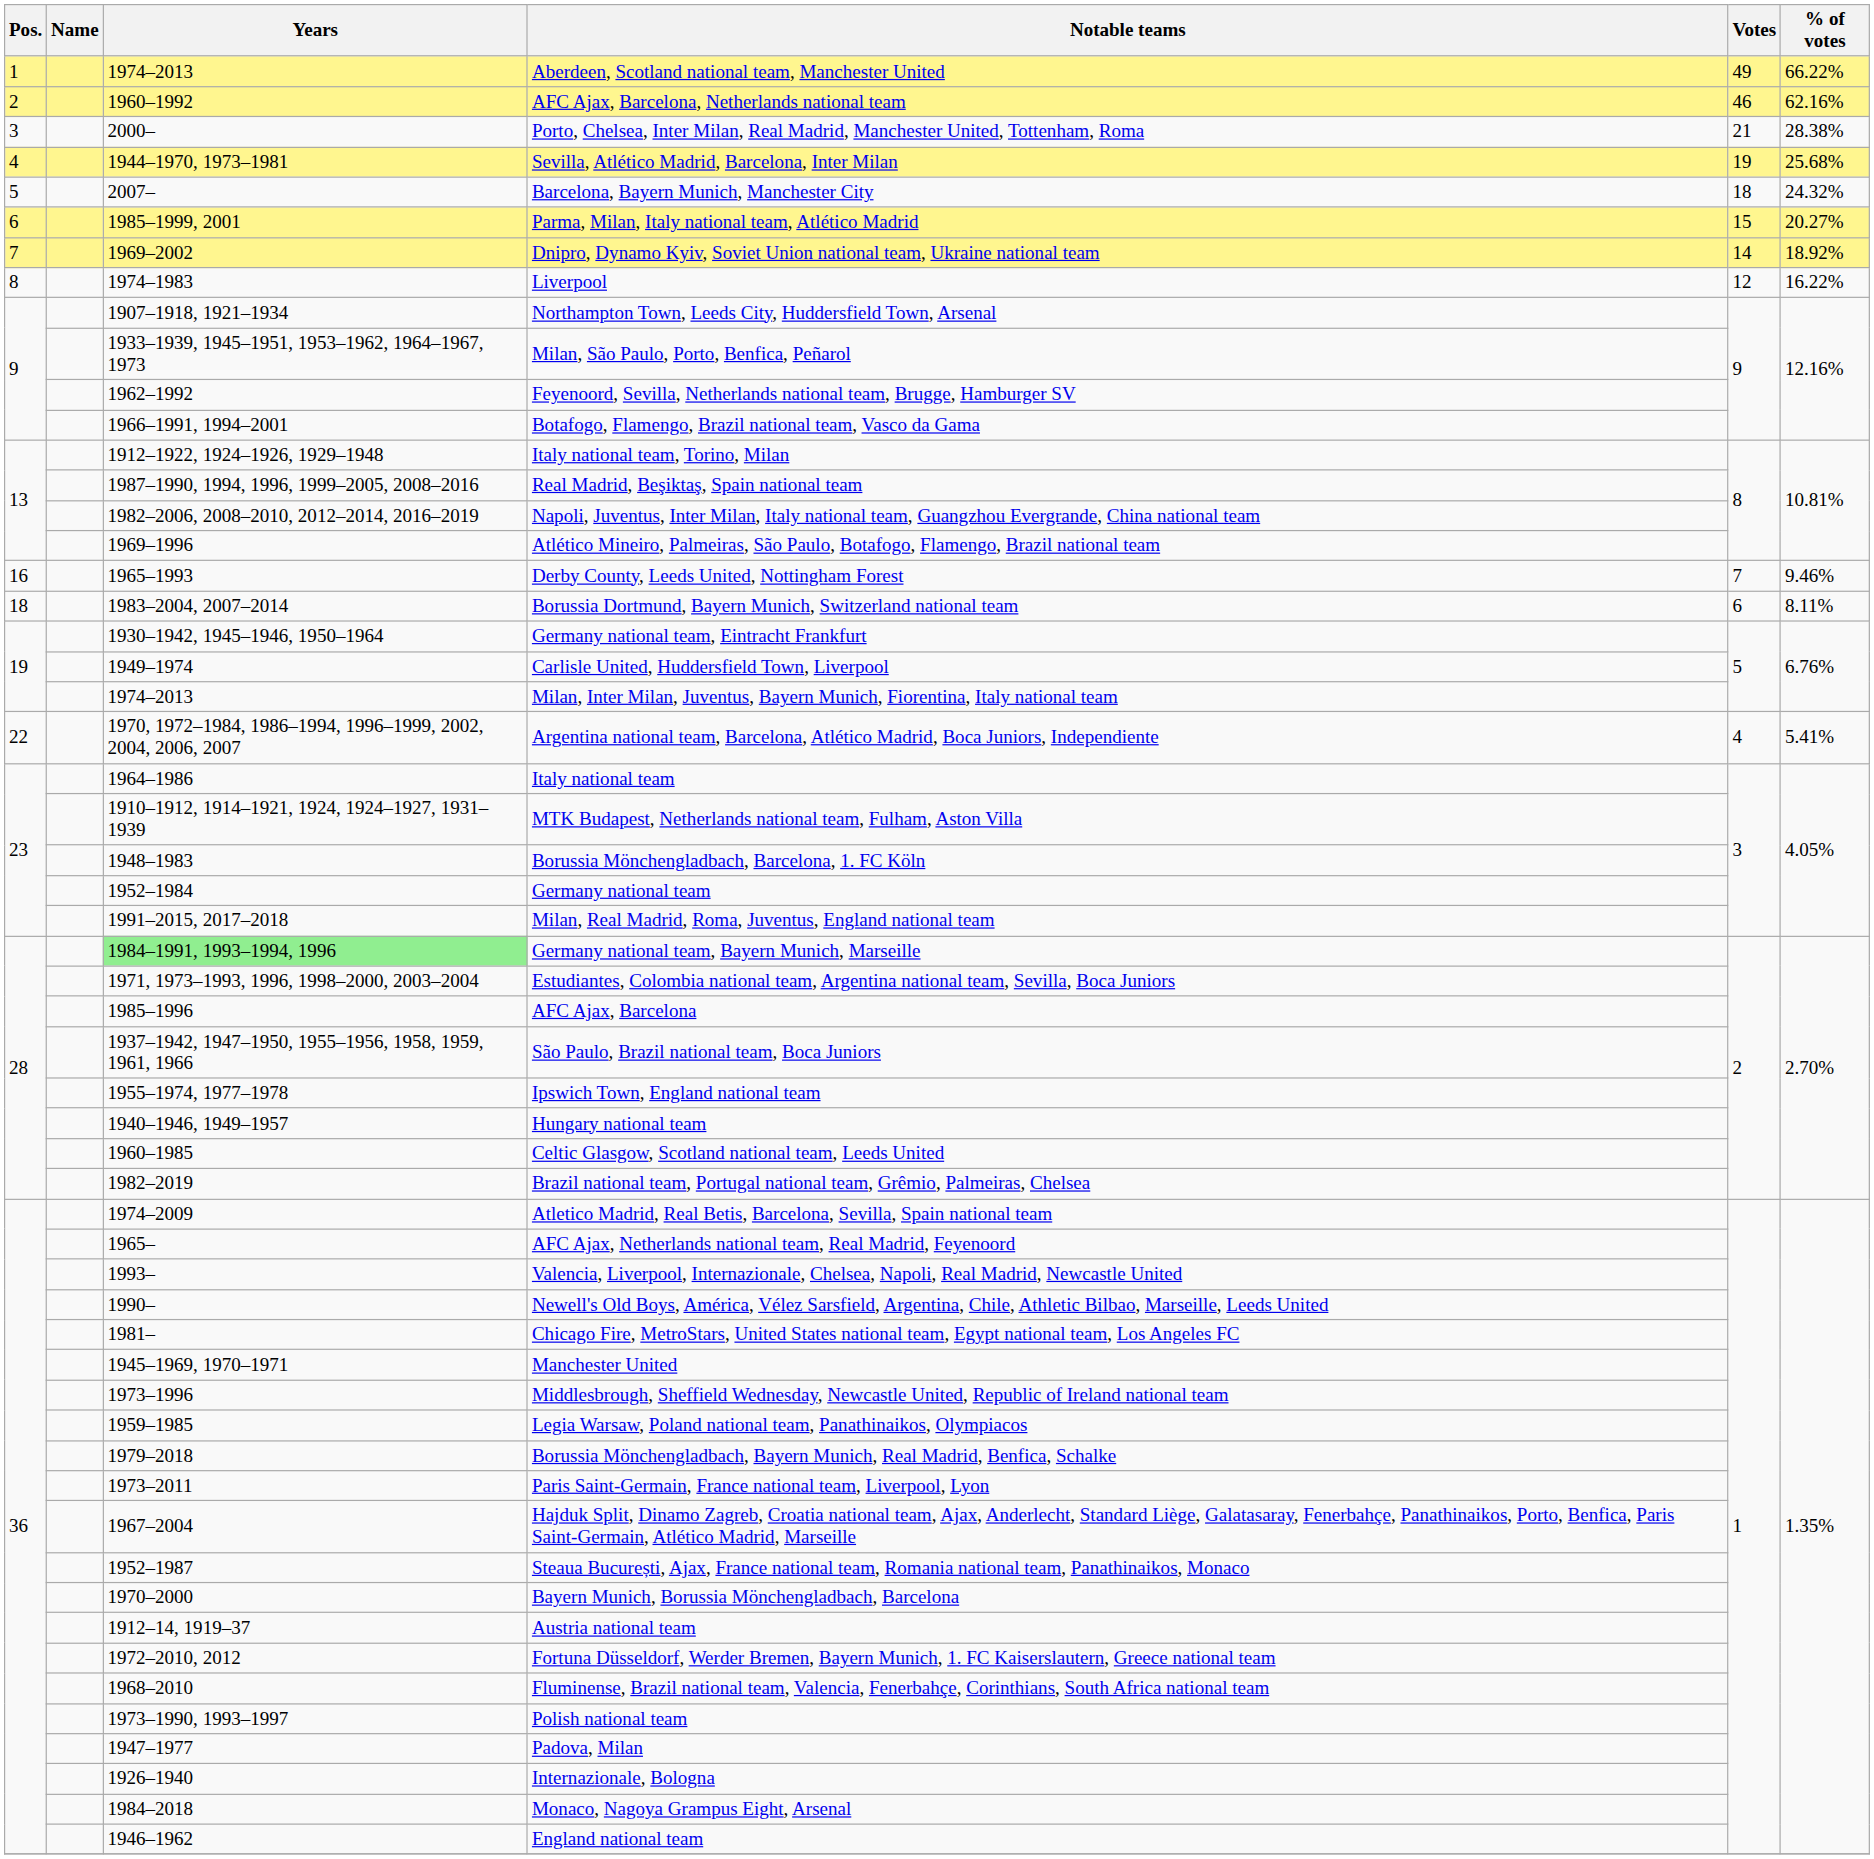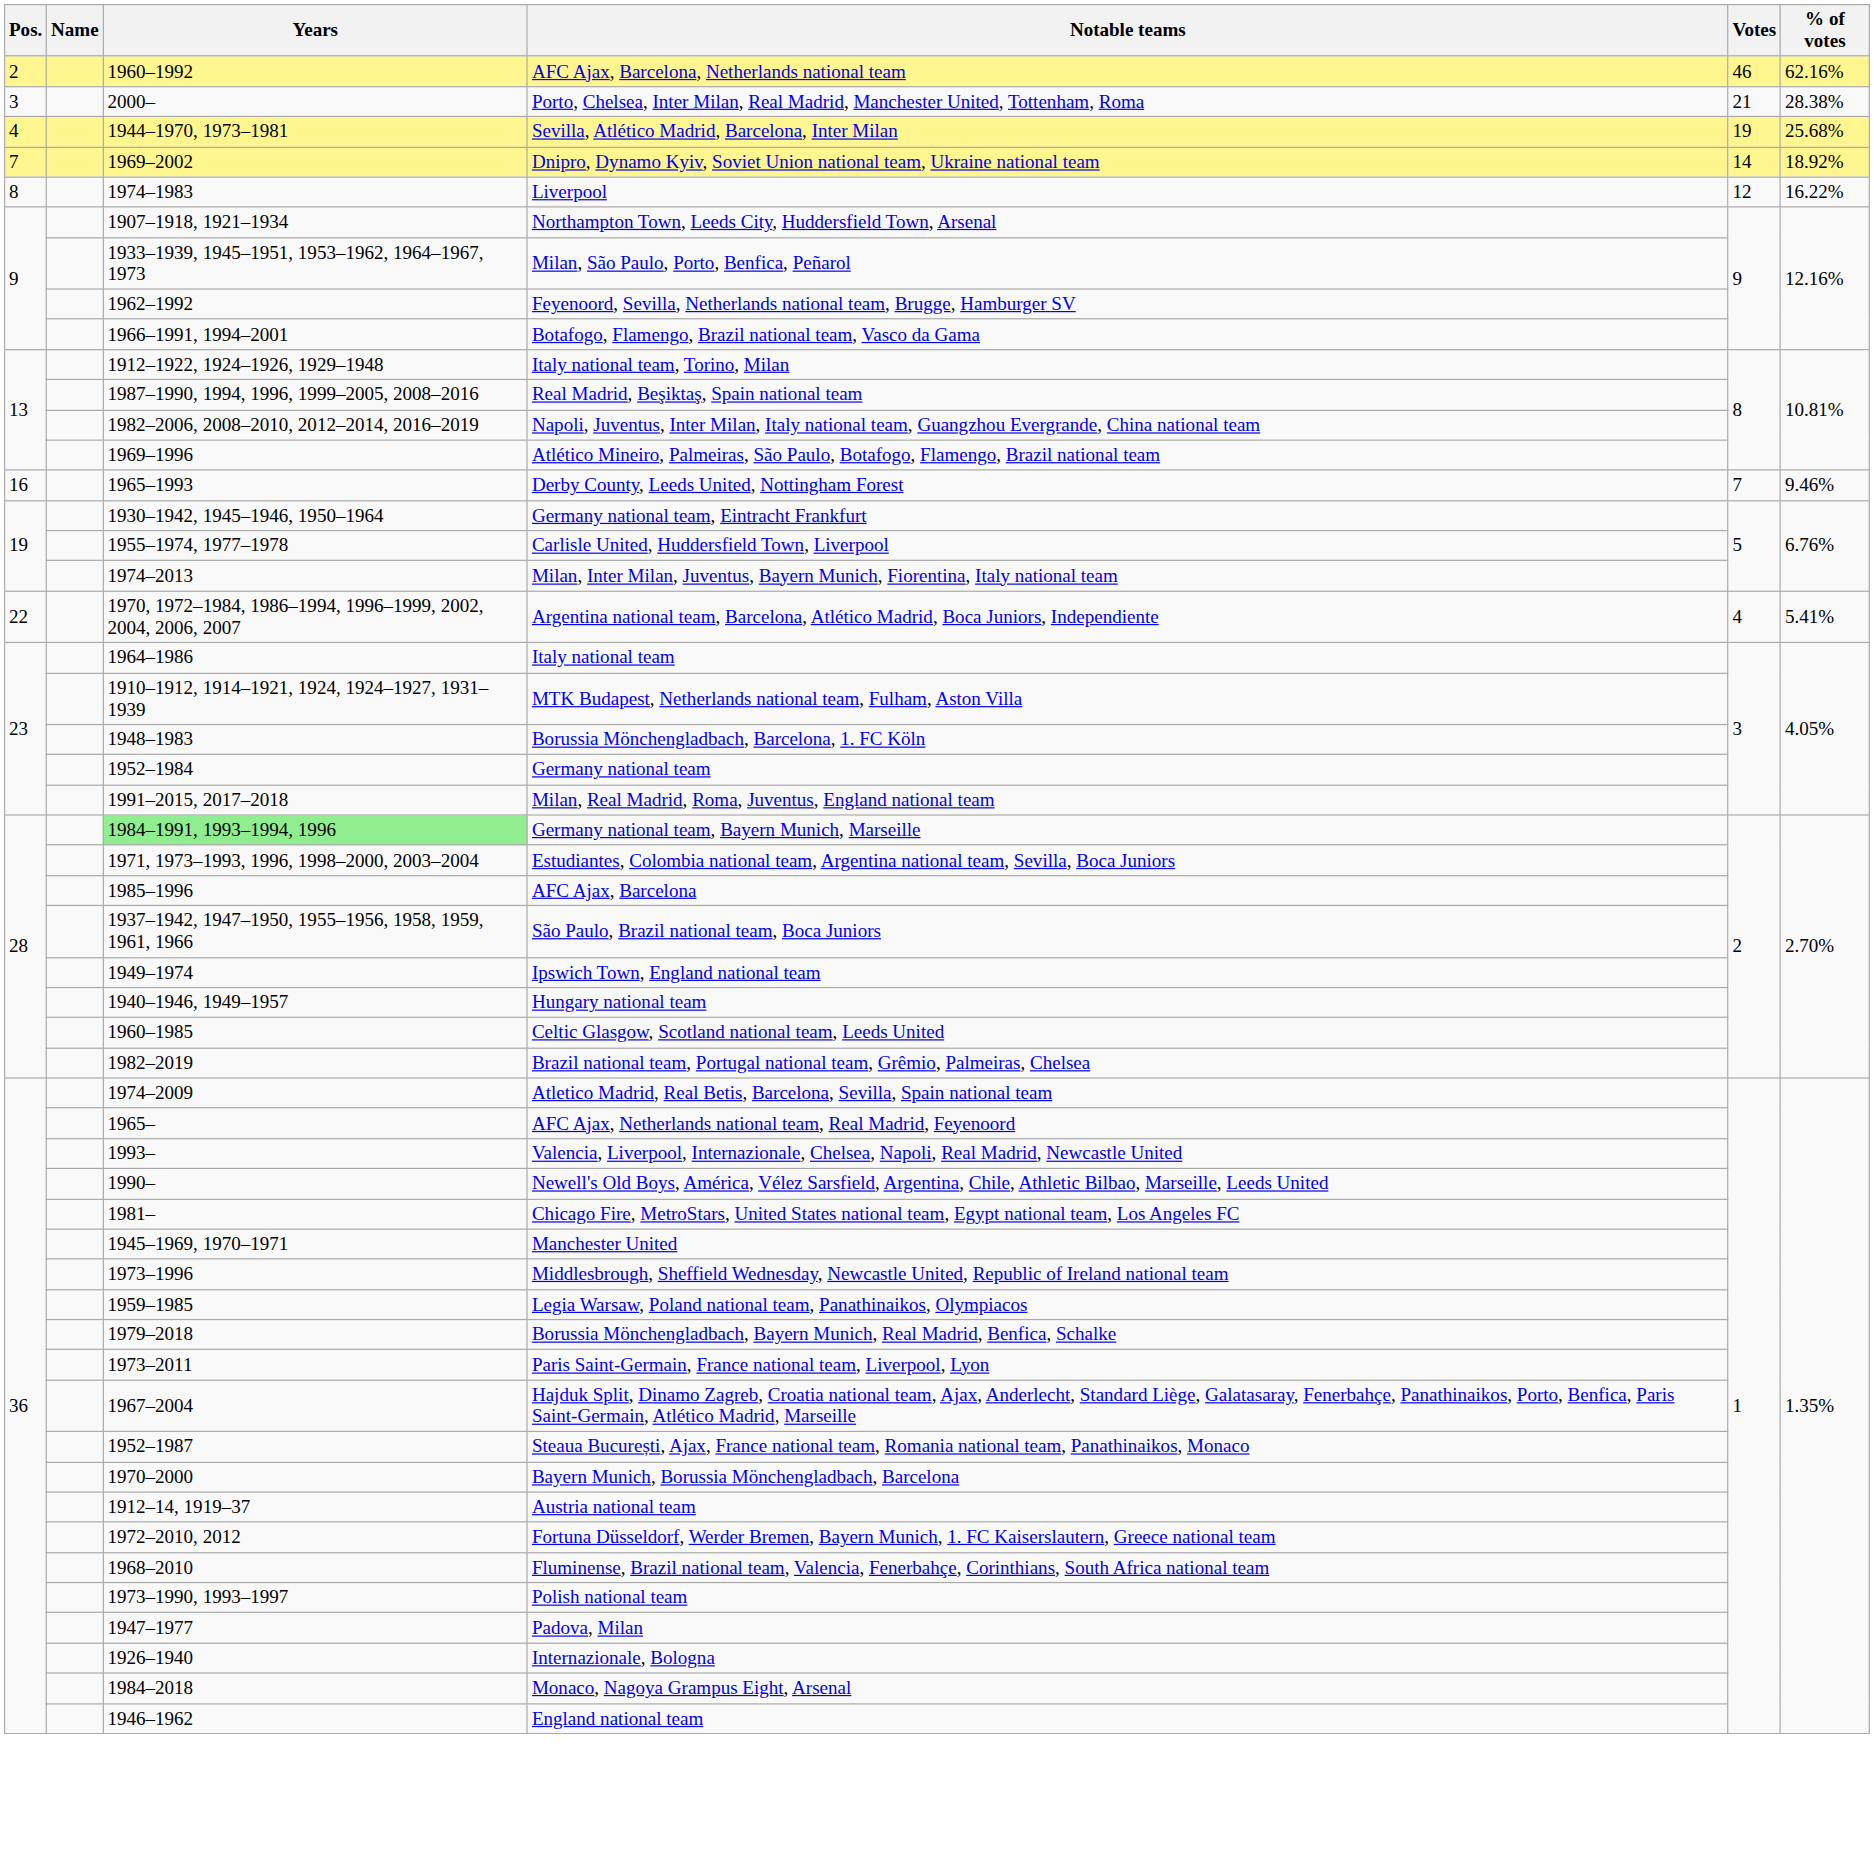- row: 1 | 1974–2013 | Aberdeen, Scotland national team, Manchester United | 49 | 66.22%
- row: 5 | 2007– | Barcelona, Bayern Munich, Manchester City | 18 | 24.32%
- row: 6 | 1985–1999, 2001 | Parma, Milan, Italy national team, Atlético Madrid | 15 | 20.27%
- row: 18 | 1983–2004, 2007–2014 | Borussia Dortmund, Bayern Munich, Switzerland national team | 6 | 8.11%
Carlisle United, Huddersfield Town, Liverpool | Years: 1949–1974 -> 1955–1974, 1977–1978
Ipswich Town, England national team | Years: 1955–1974, 1977–1978 -> 1949–1974
